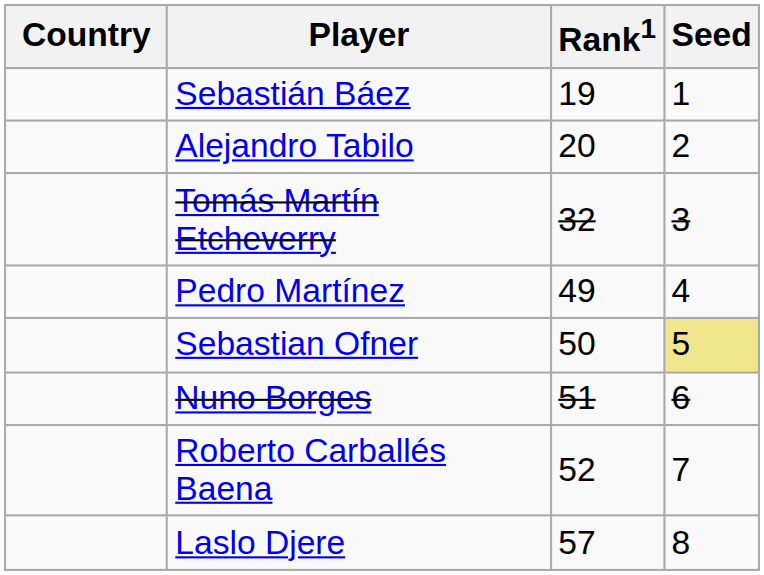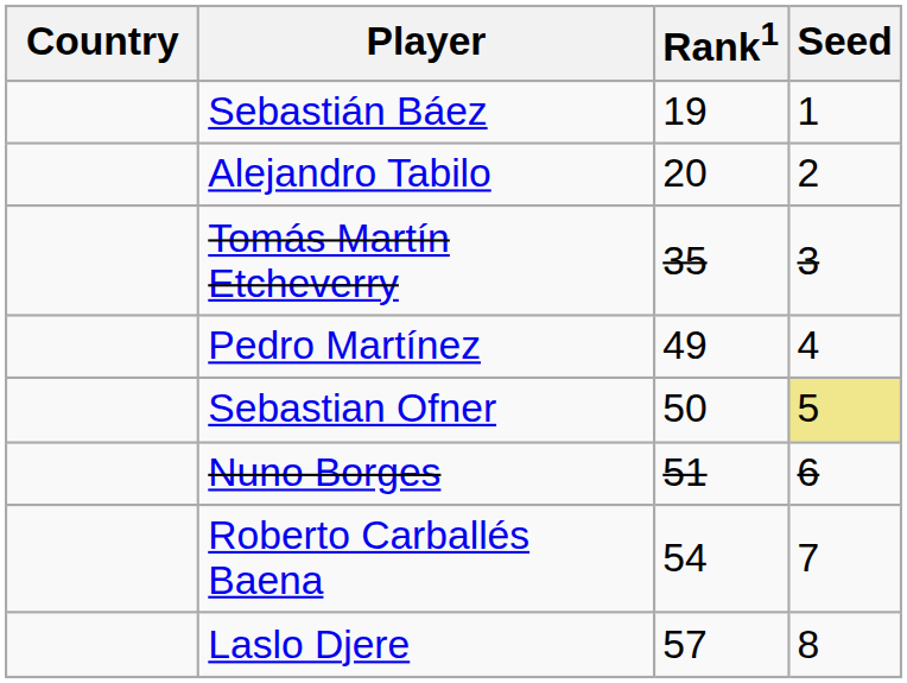Tomás Martín Etcheverry | Rank1: 32 -> 35
Roberto Carballés Baena | Rank1: 52 -> 54
